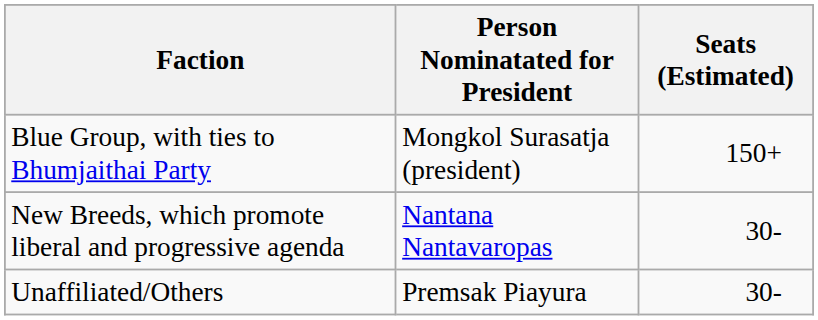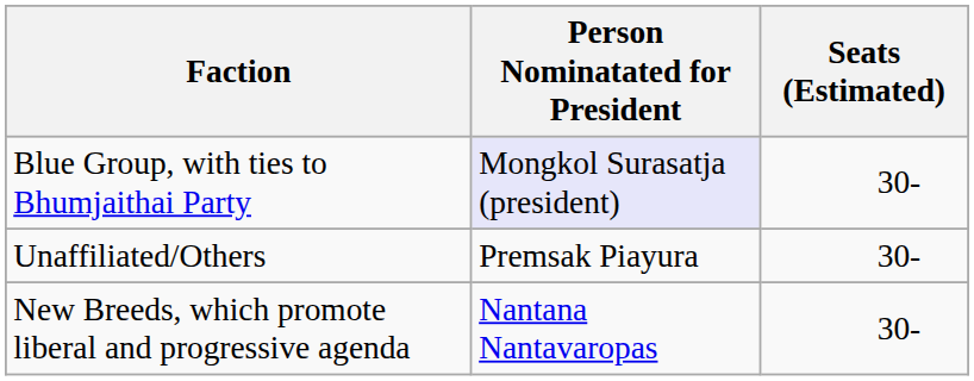Blue Group, with ties to Bhumjaithai Party | Person Nominatated for President: no background -> lavender background
Blue Group, with ties to Bhumjaithai Party | column 3: 150+ -> 30-
rows swapped: New Breeds, which promote liberal and progressive agenda <-> Unaffiliated/Others
